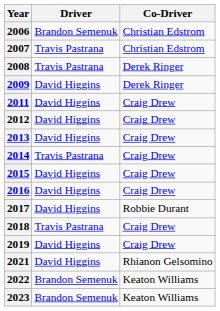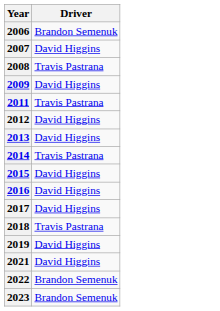- column: Co-Driver | Christian Edstrom | Christian Edstrom | Derek Ringer | Derek Ringer | Craig Drew | Craig Drew | Craig Drew | Craig Drew | Craig Drew | Craig Drew | Robbie Durant | Craig Drew | Craig Drew | Rhianon Gelsomino | Keaton Williams | Keaton Williams
2007 | Driver: Travis Pastrana -> David Higgins
2011 | Driver: David Higgins -> Travis Pastrana
